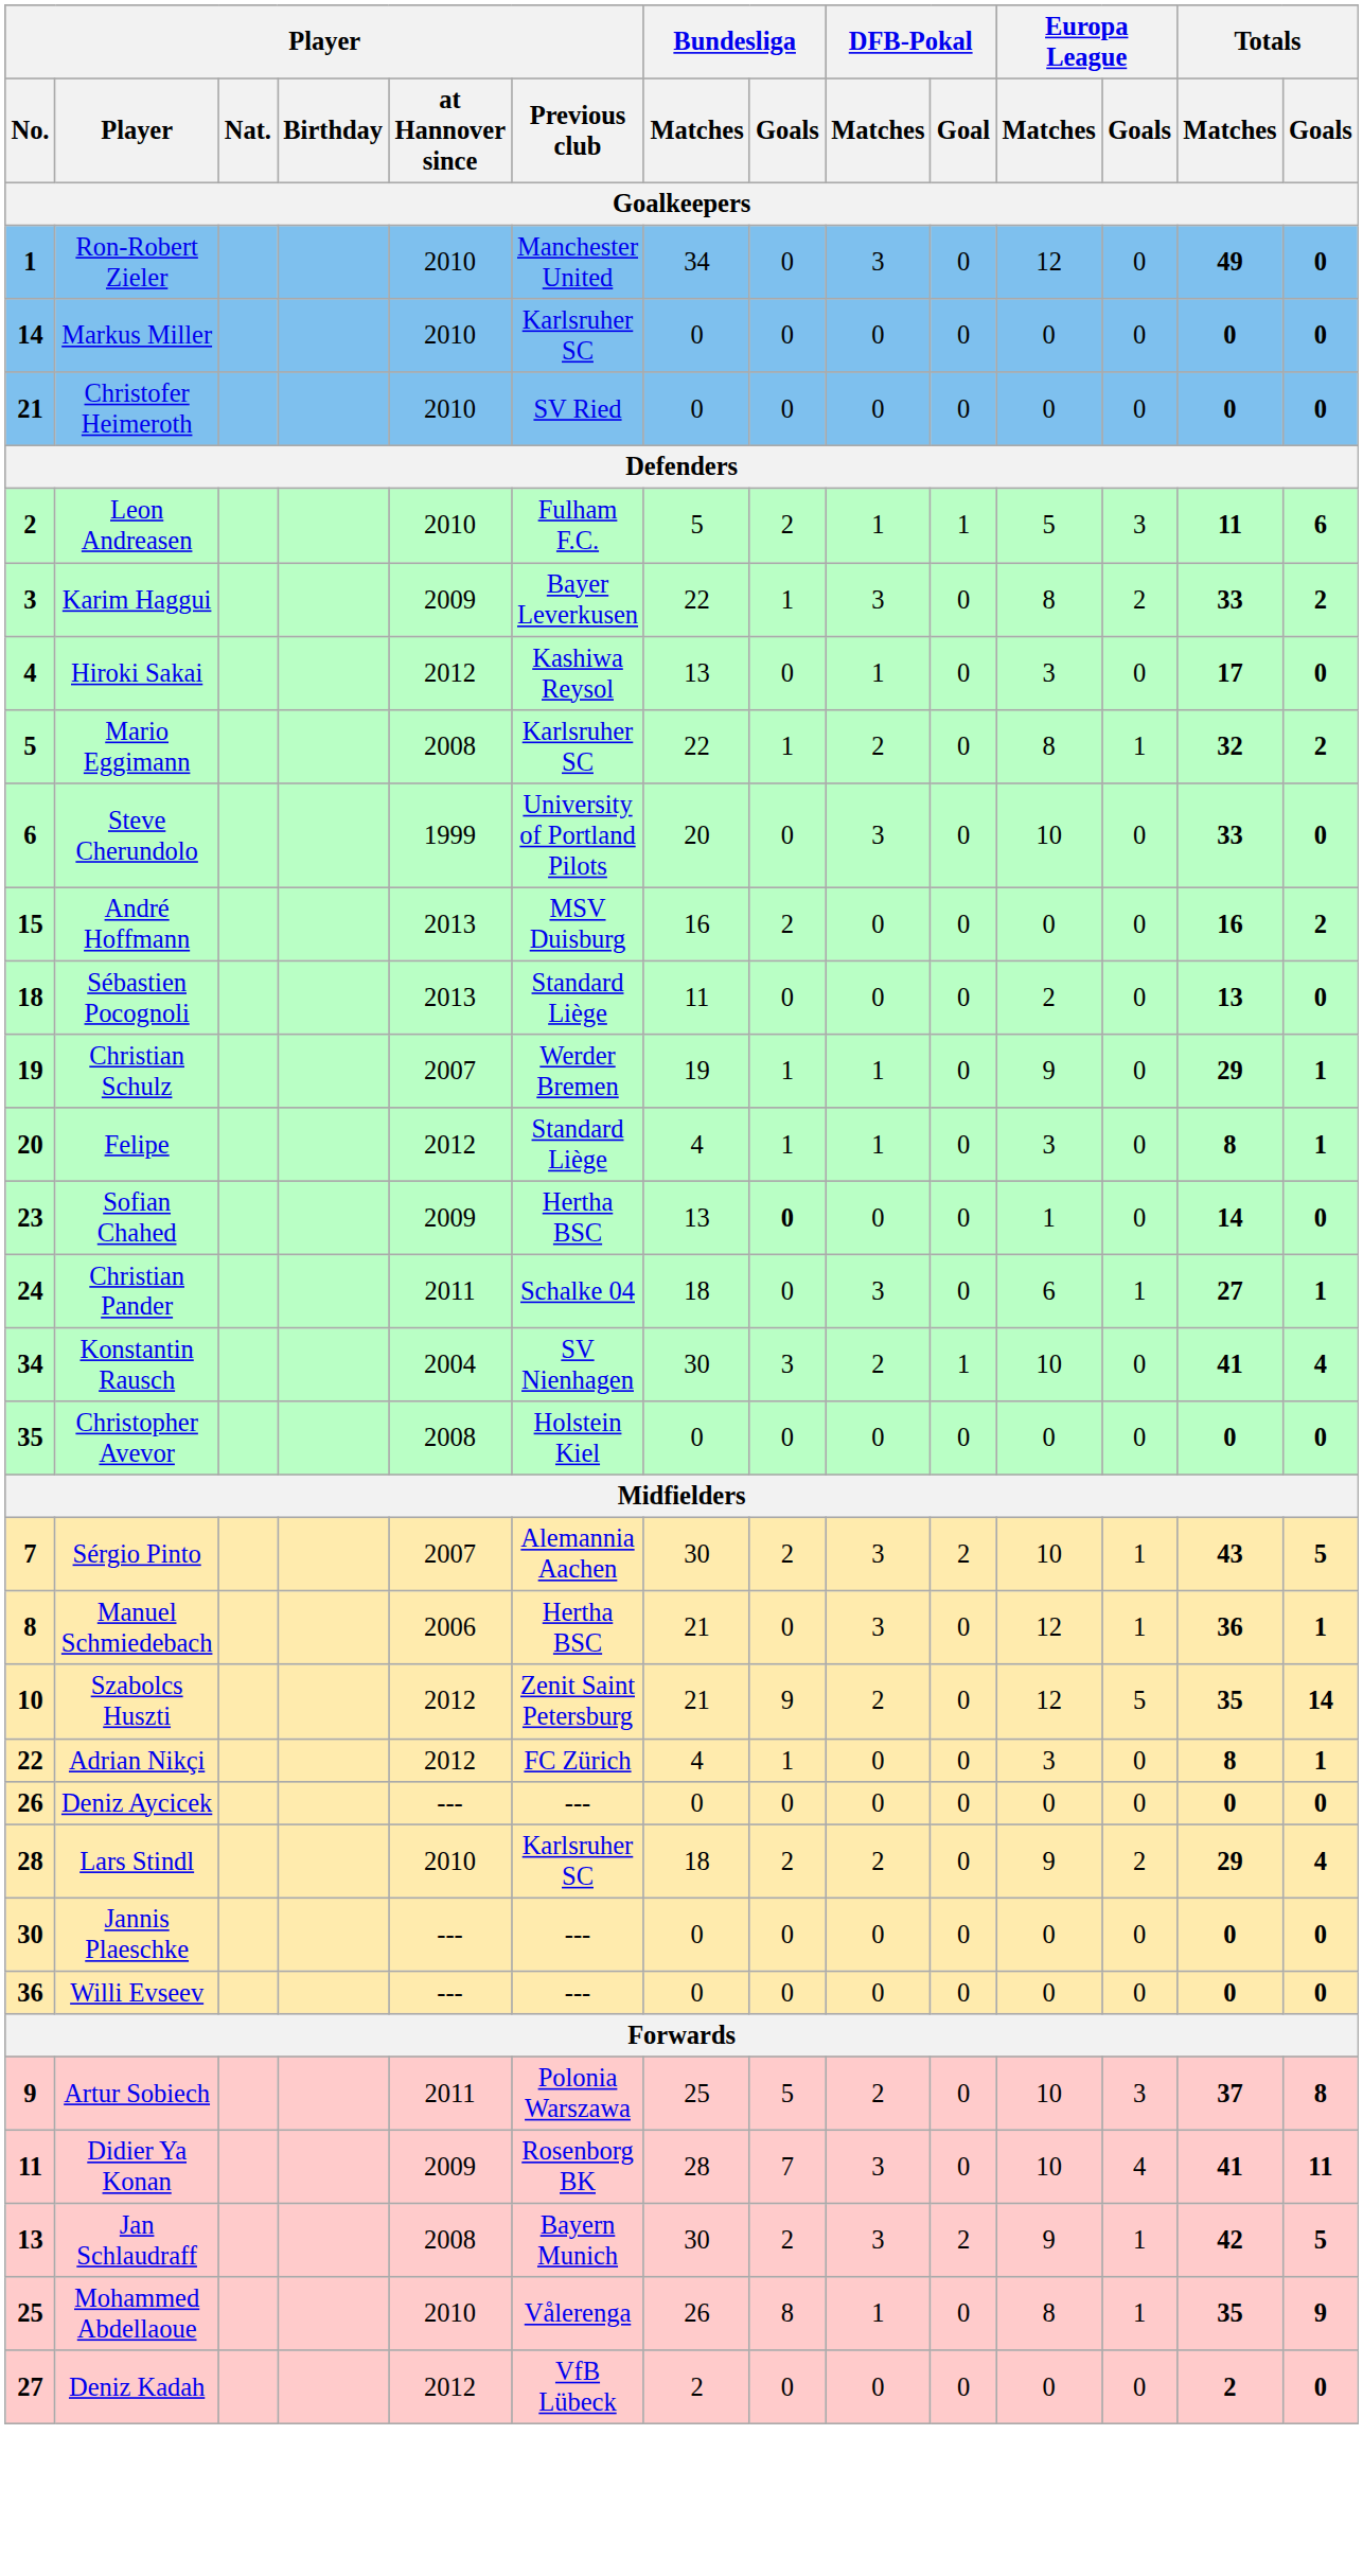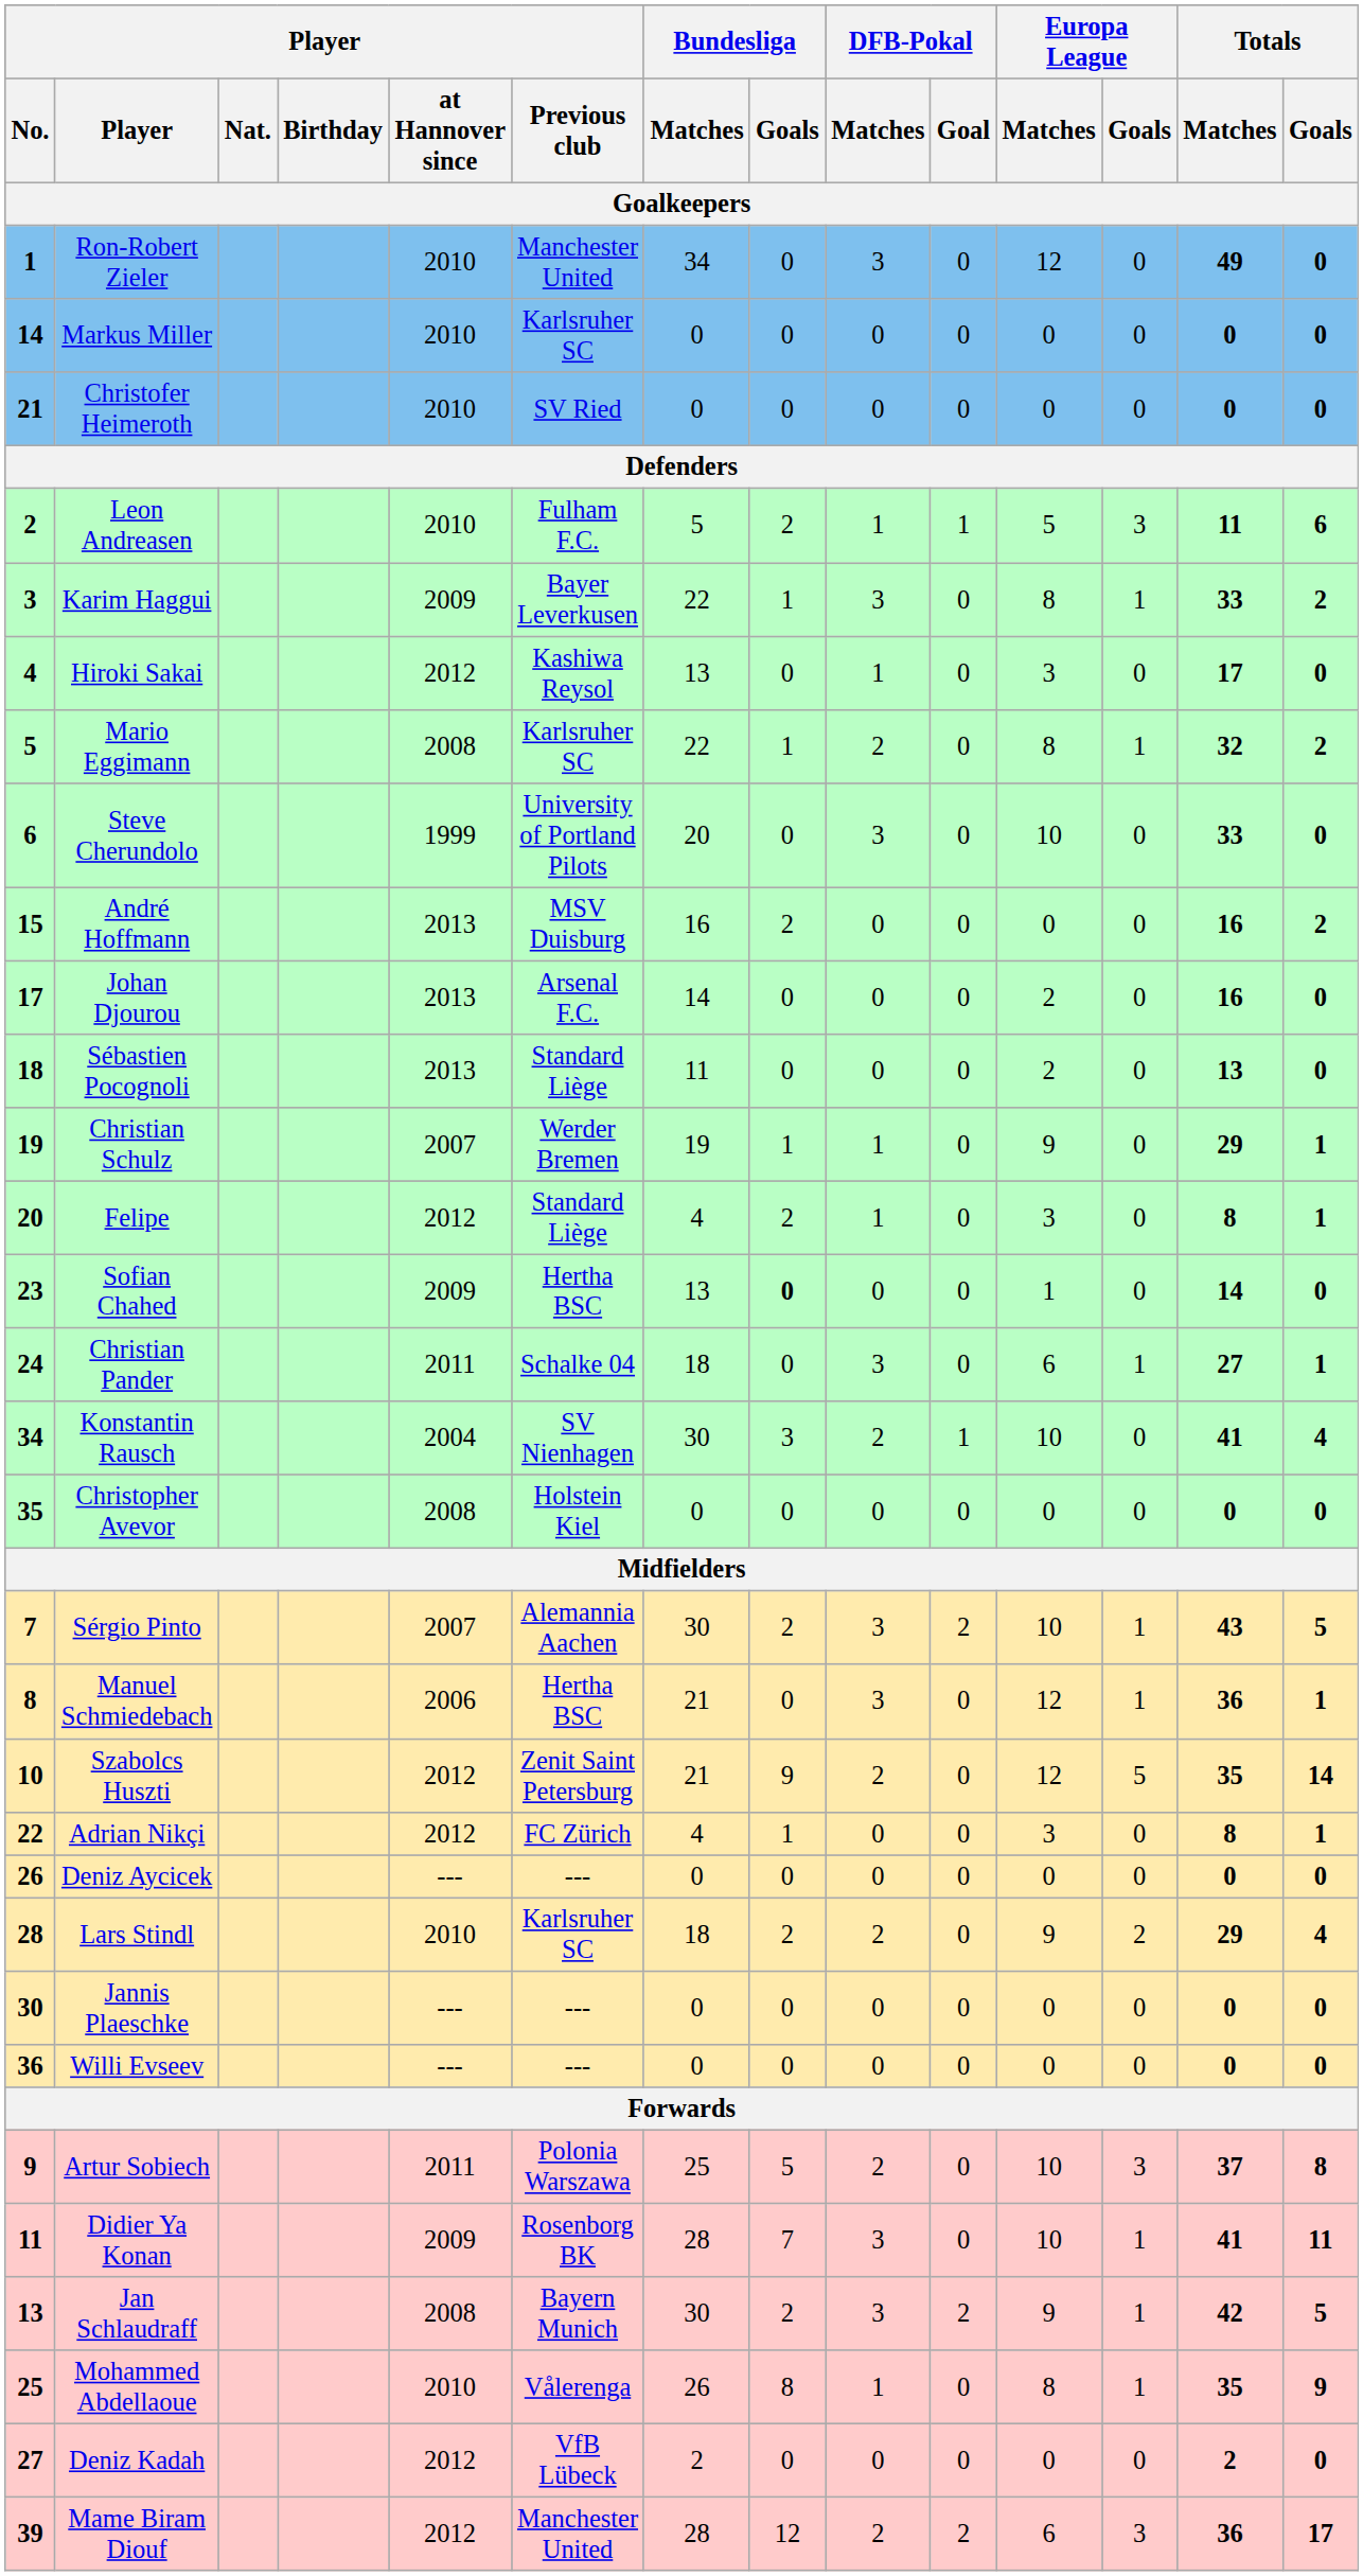Karim Haggui | Europa League / Goals: 2 -> 1
+ row: 17 | Johan Djourou | 2013 | Arsenal F.C. | 14 | 0 | 0 | 0 | 2 | 0 | 16 | 0
Felipe | Bundesliga / Goals: 1 -> 2
Didier Ya Konan | Europa League / Goals: 4 -> 1
+ row: 39 | Mame Biram Diouf | 2012 | Manchester United | 28 | 12 | 2 | 2 | 6 | 3 | 36 | 17
